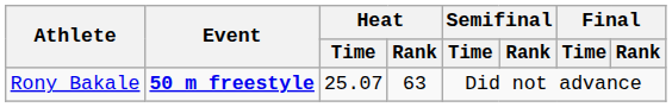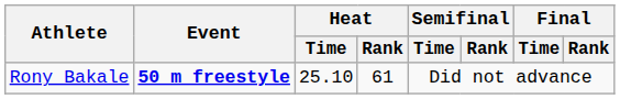Rony Bakale | Heat / Time: 25.07 -> 25.10
Rony Bakale | Heat / Rank: 63 -> 61
